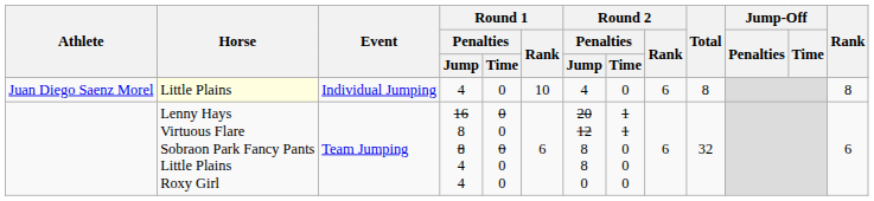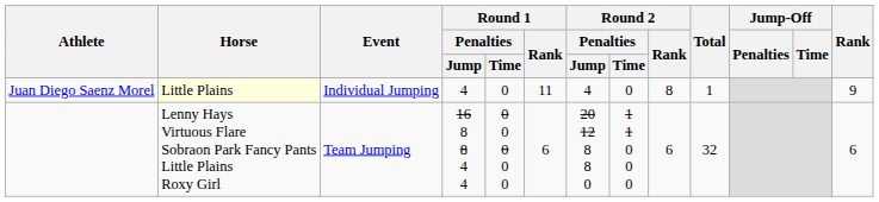Juan Diego Saenz Morel | Round 1 / Rank: 10 -> 11
Juan Diego Saenz Morel | Round 2 / Rank: 6 -> 8
Juan Diego Saenz Morel | Total: 8 -> 1
Juan Diego Saenz Morel | Rank: 8 -> 9
